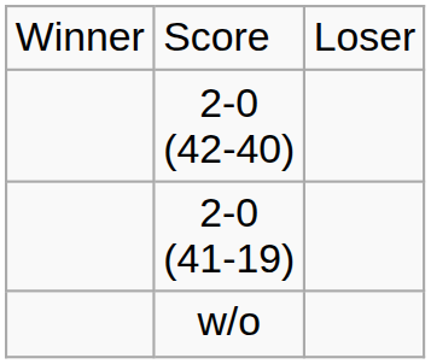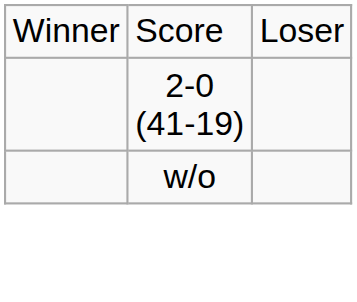- row: 2-0 (42-40)
